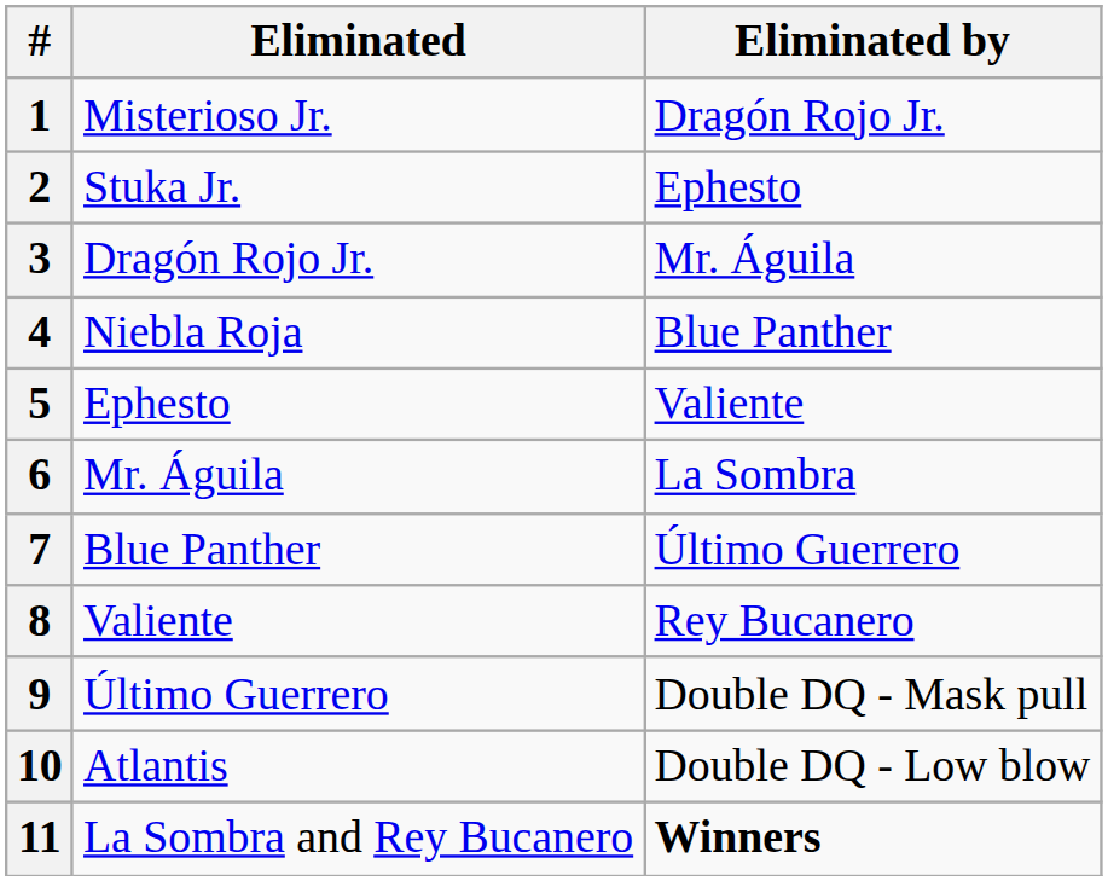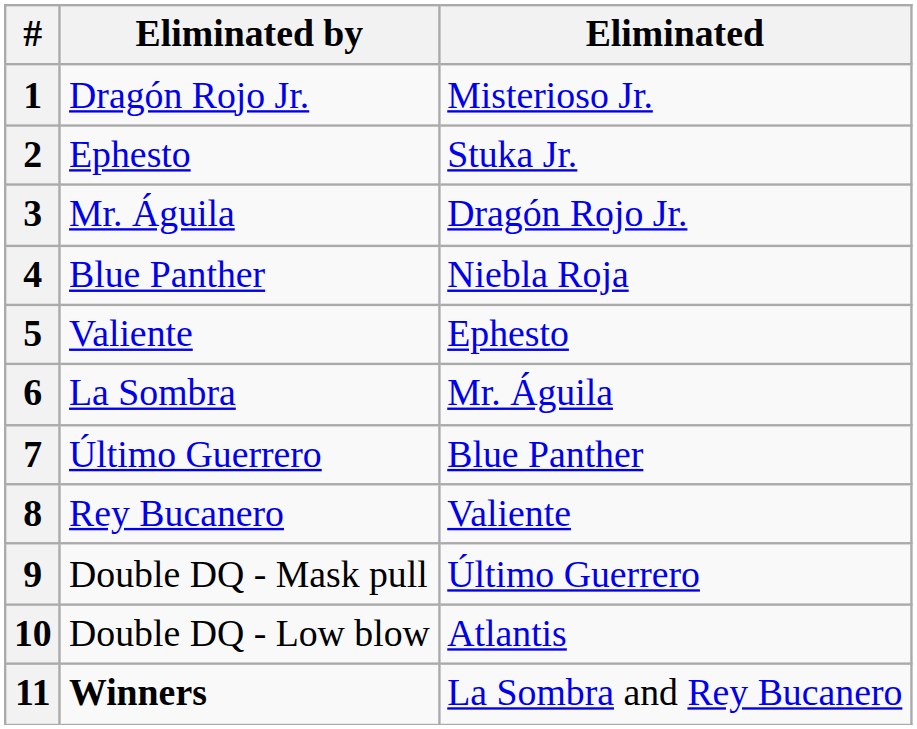columns swapped: Eliminated <-> Eliminated by
